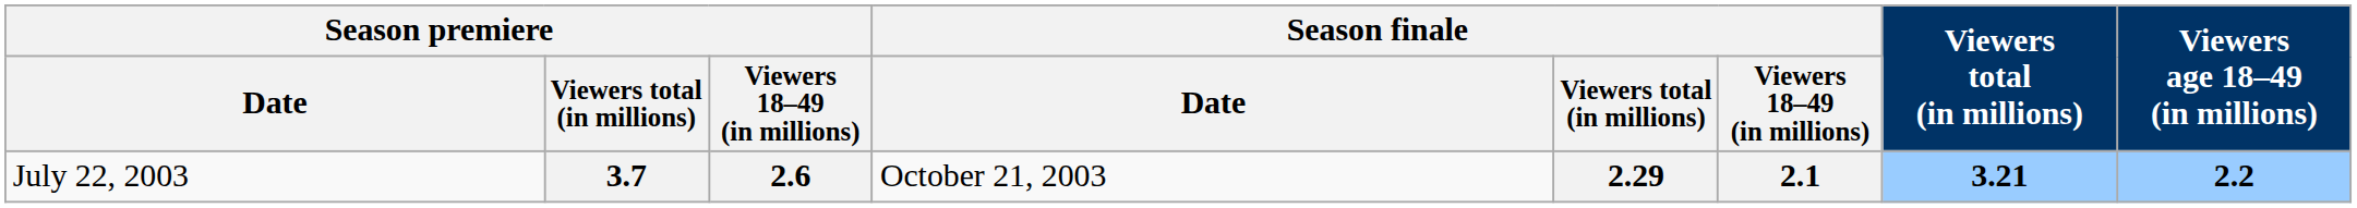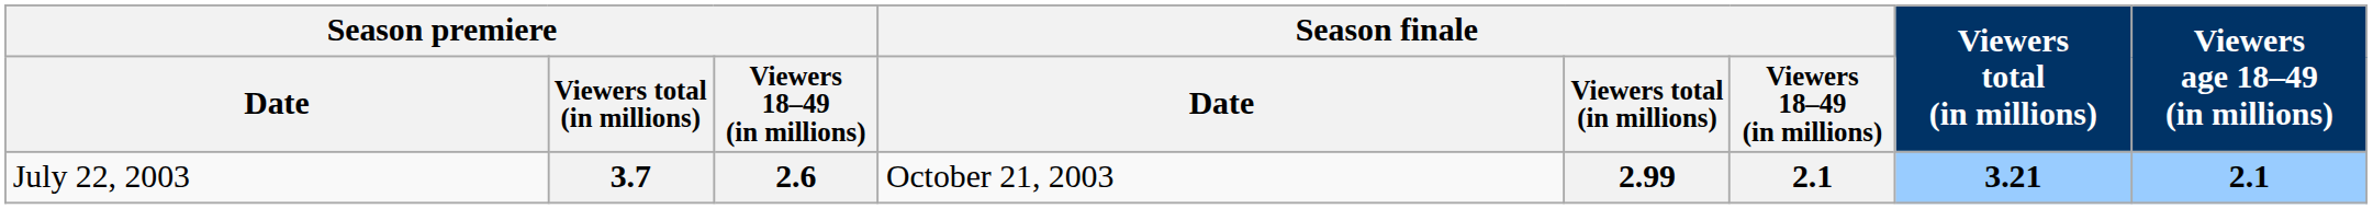3.7 | Season finale / Viewers total (in millions): 2.29 -> 2.99
3.7 | Viewers age 18–49 (in millions): 2.2 -> 2.1
